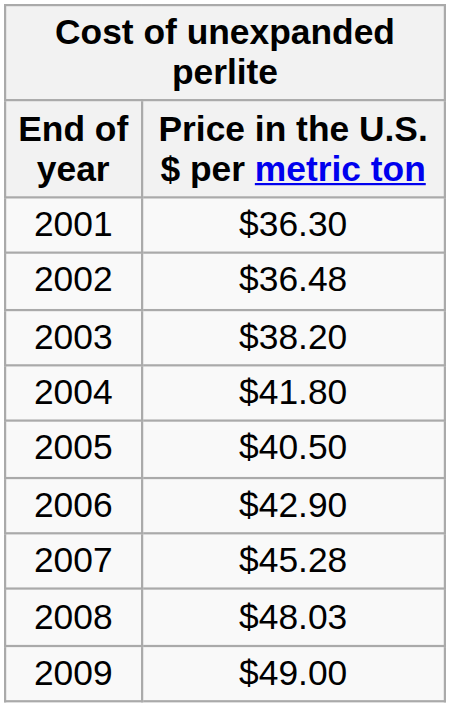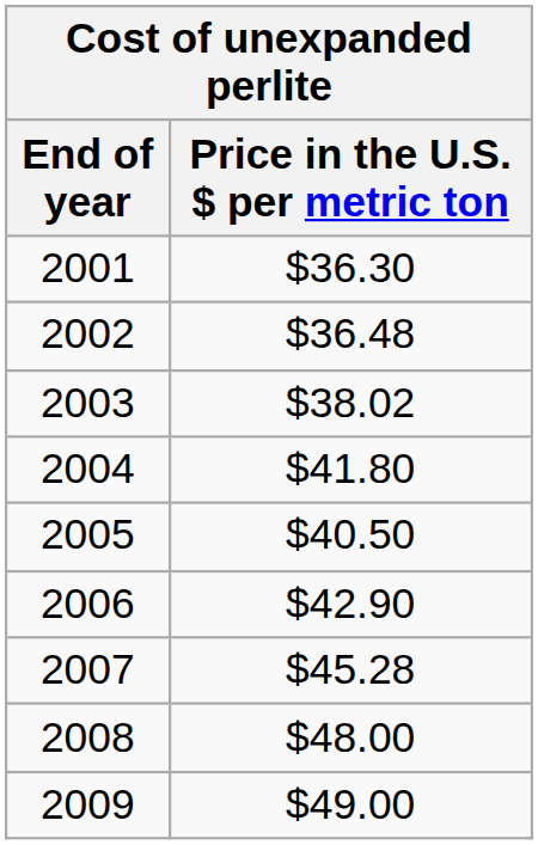2003 | Price in the U.S. $ per metric ton: $38.20 -> $38.02
2008 | Price in the U.S. $ per metric ton: $48.03 -> $48.00
